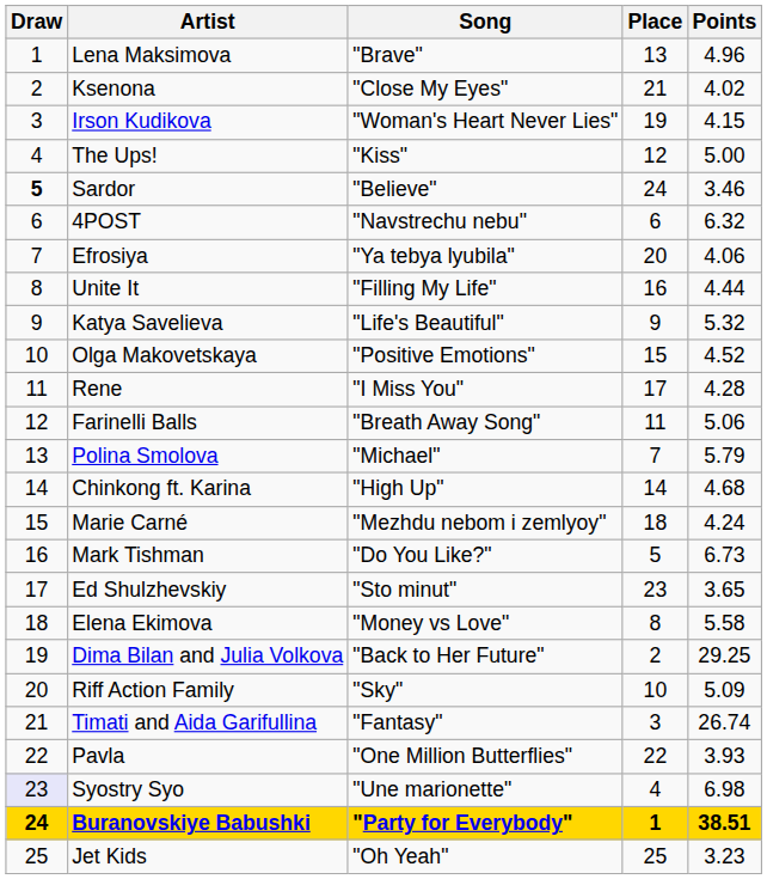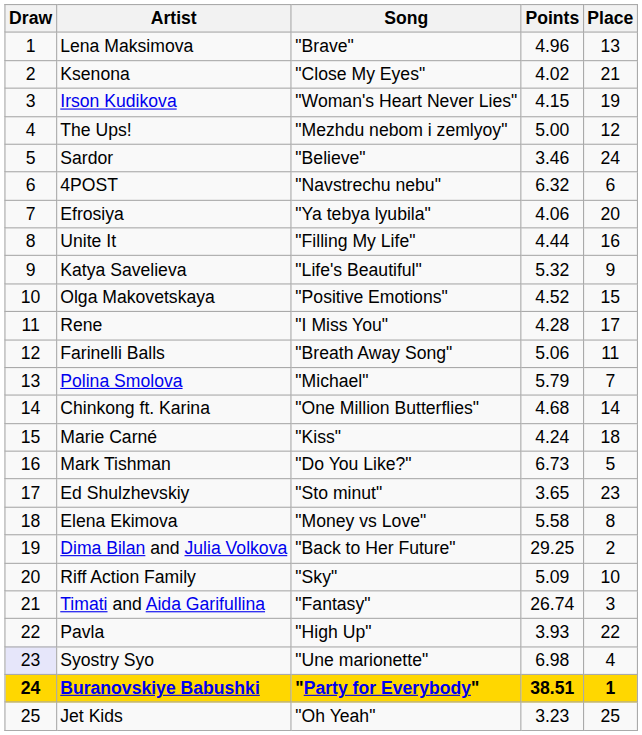columns swapped: Points <-> Place
The Ups! | Song: "Kiss" -> "Mezhdu nebom i zemlyoy"
Sardor | Draw: bold -> normal
Chinkong ft. Karina | Song: "High Up" -> "One Million Butterflies"
Marie Carné | Song: "Mezhdu nebom i zemlyoy" -> "Kiss"
Pavla | Song: "One Million Butterflies" -> "High Up"
